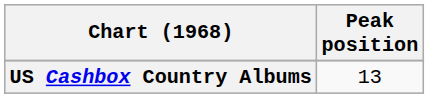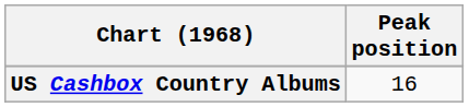US Cashbox Country Albums | Peak position: 13 -> 16
